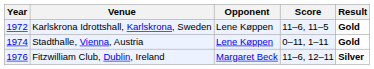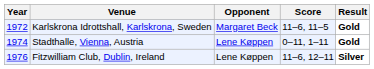Karlskrona Idrottshall, Karlskrona, Sweden | Opponent: Lene Køppen -> Margaret Beck
Fitzwilliam Club, Dublin, Ireland | Opponent: Margaret Beck -> Lene Køppen
